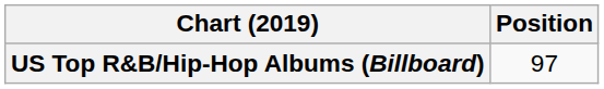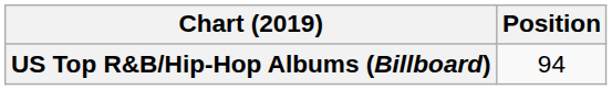US Top R&B/Hip-Hop Albums (Billboard) | Position: 97 -> 94
